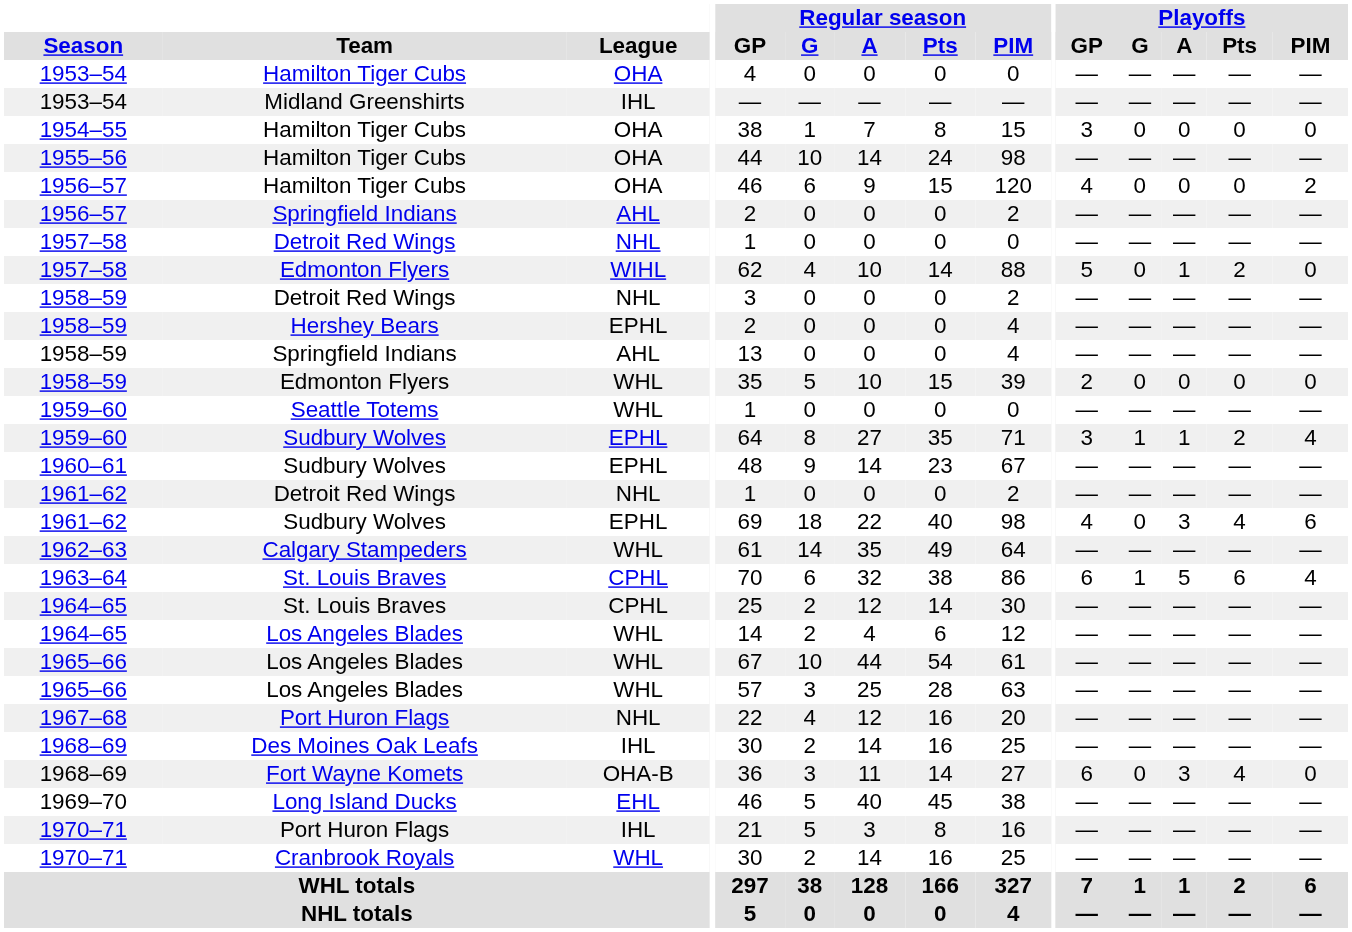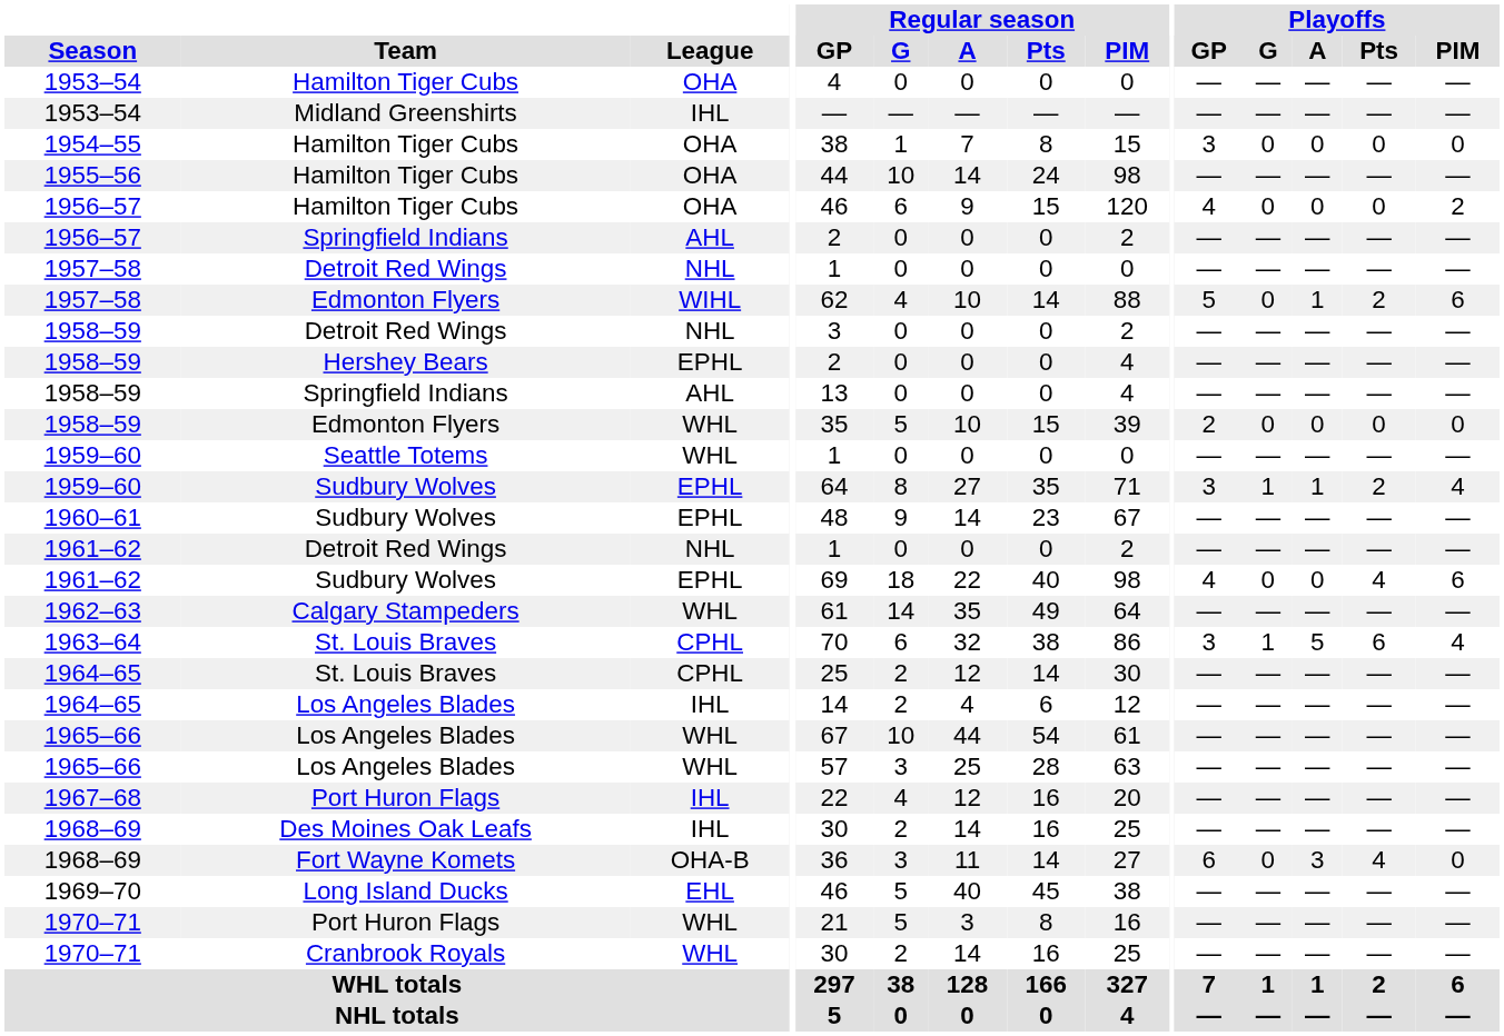1957–58 / Edmonton Flyers | Playoffs / PIM: 0 -> 6
1961–62 / Sudbury Wolves | Playoffs / A: 3 -> 0
1963–64 | Playoffs / GP: 6 -> 3
1964–65 / Los Angeles Blades | League: WHL -> IHL
1967–68 | League: NHL -> IHL
1970–71 / Port Huron Flags | League: IHL -> WHL
